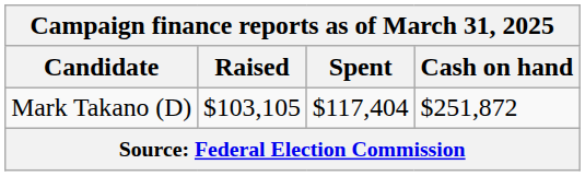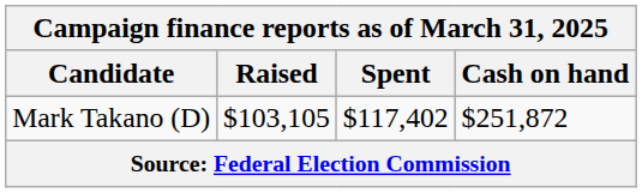Mark Takano (D) | Spent: $117,404 -> $117,402
